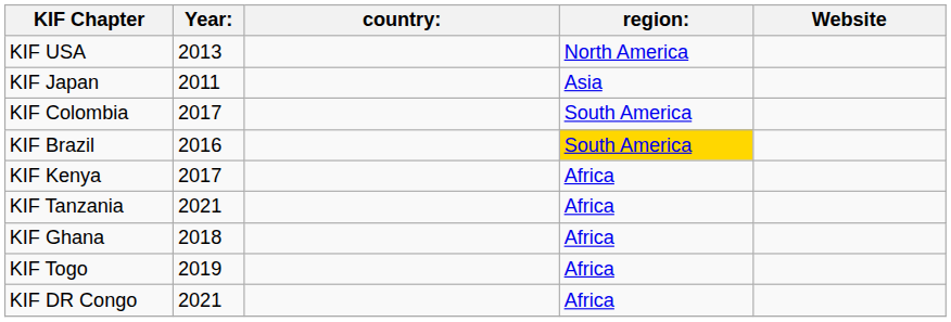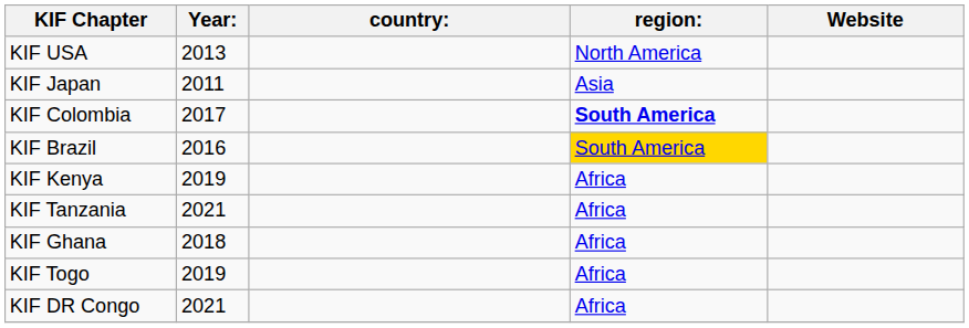KIF Colombia | region:: normal -> bold
KIF Kenya | Year:: 2017 -> 2019
